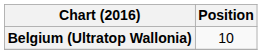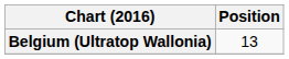Belgium (Ultratop Wallonia) | Position: 10 -> 13
